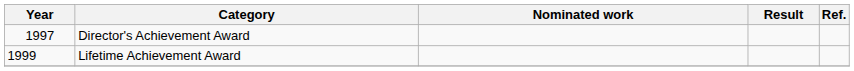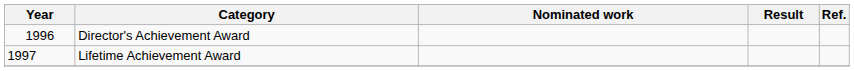Director's Achievement Award | Year: 1997 -> 1996
Lifetime Achievement Award | Year: 1999 -> 1997
